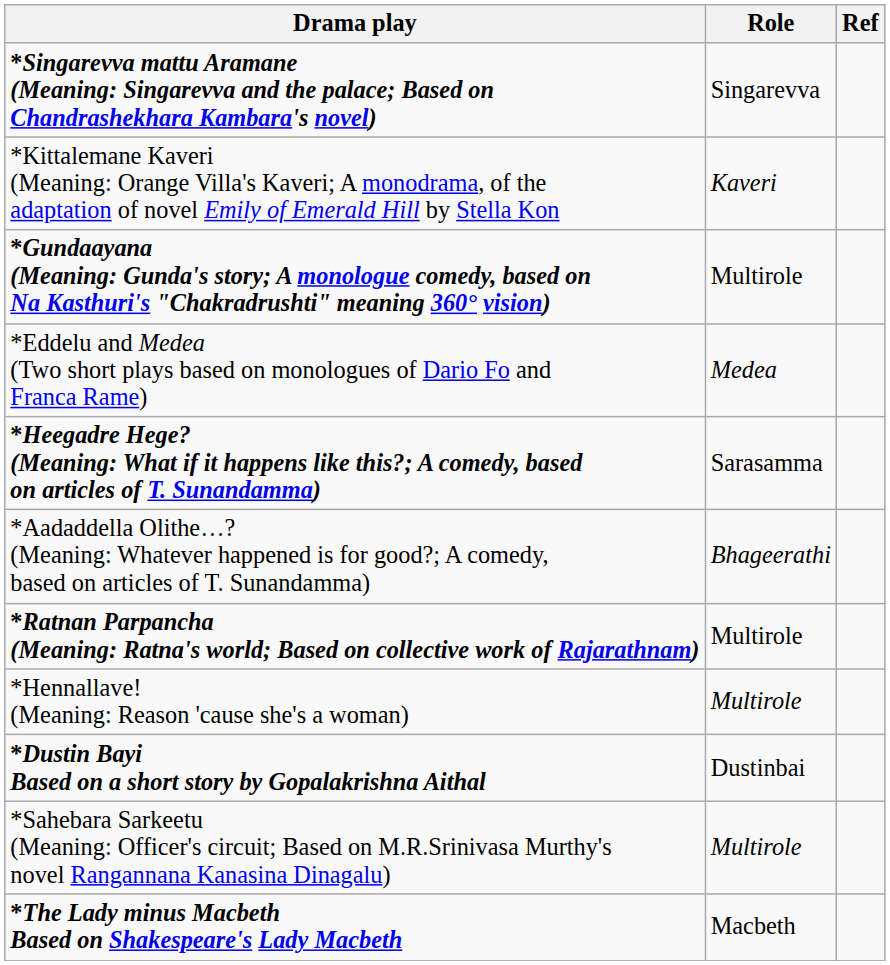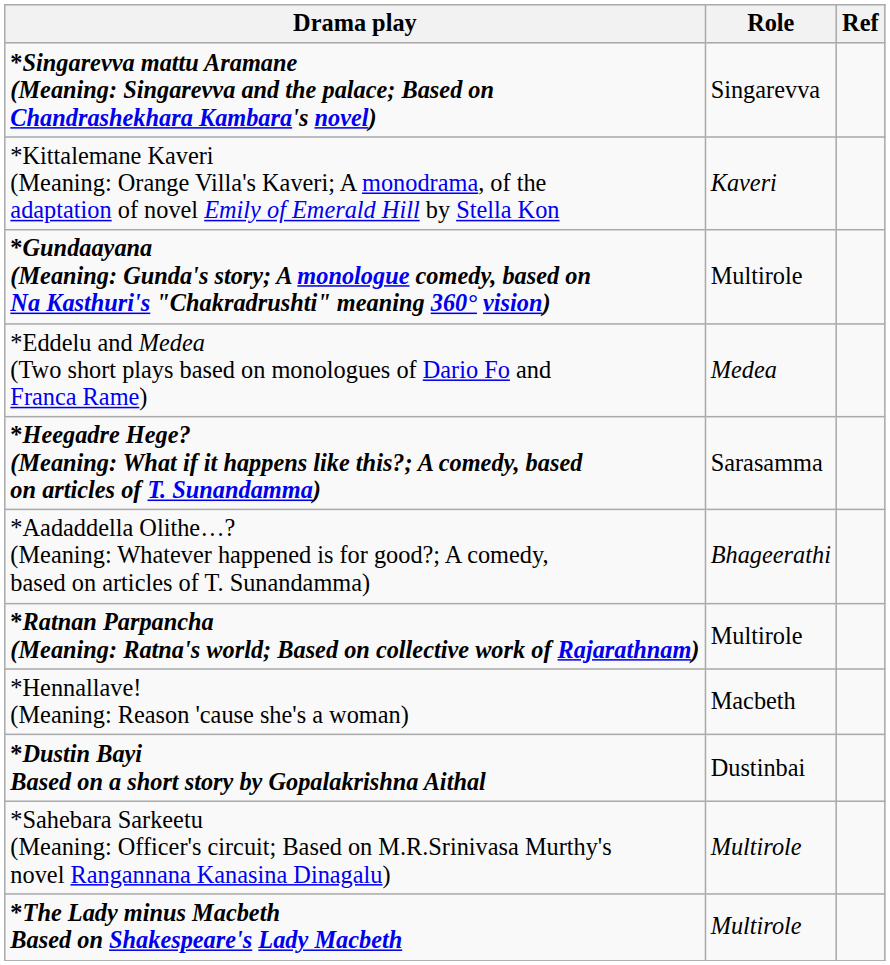*Hennallave! (Meaning: Reason 'cause she's a woman) | Role: Multirole -> Macbeth
*The Lady minus Macbeth Based on Shakespeare's Lady Macbeth | Role: Macbeth -> Multirole
